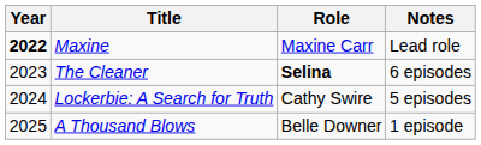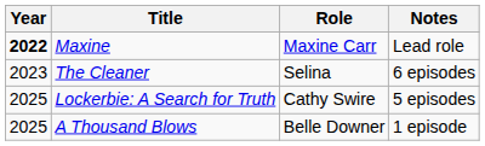The Cleaner | Role: bold -> normal
Lockerbie: A Search for Truth | Year: 2024 -> 2025
